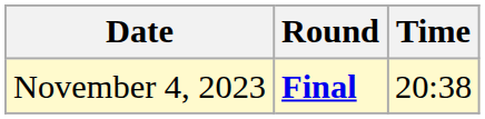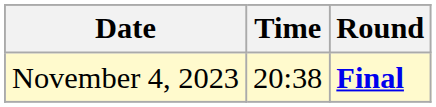columns swapped: Time <-> Round
